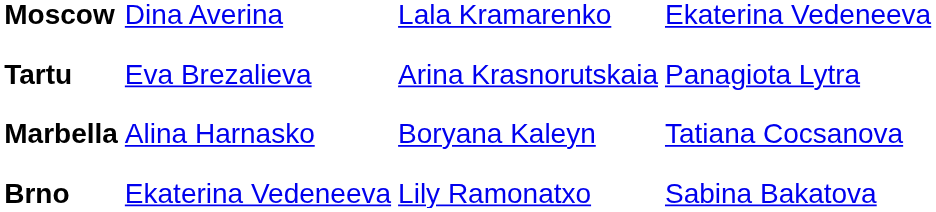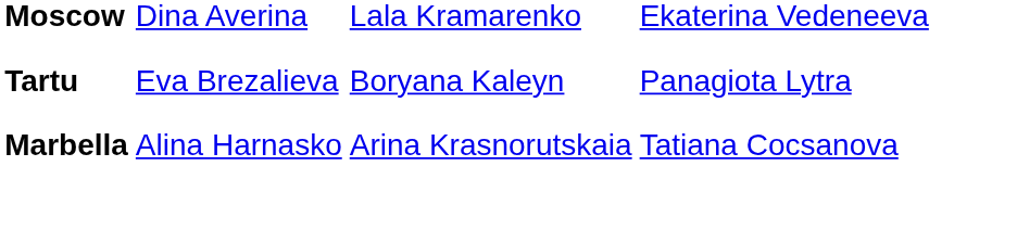Tartu | column 3: Arina Krasnorutskaia -> Boryana Kaleyn
Marbella | column 3: Boryana Kaleyn -> Arina Krasnorutskaia
- row: Brno | Ekaterina Vedeneeva | Lily Ramonatxo | Sabina Bakatova
